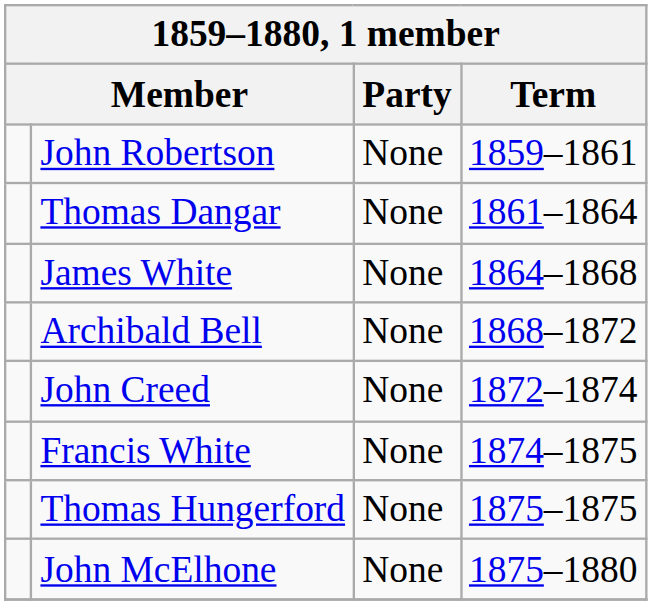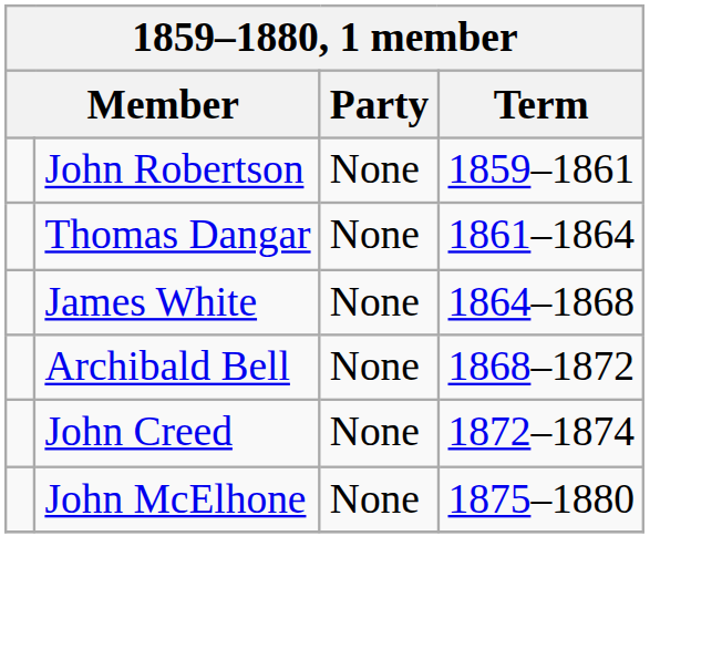- row: Francis White | None | 1874–1875
- row: Thomas Hungerford | None | 1875–1875
